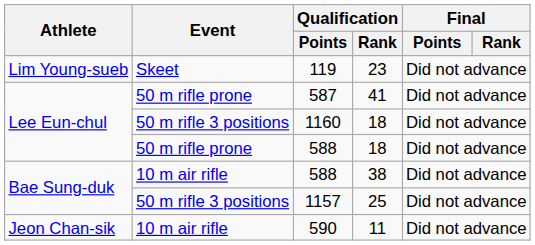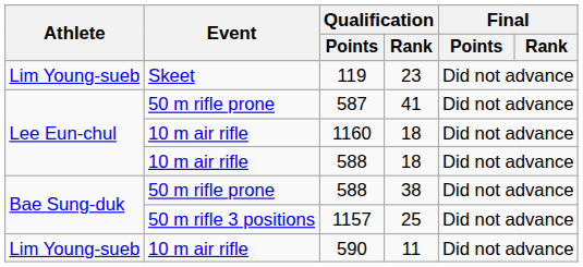1160 | Event: 50 m rifle 3 positions -> 10 m air rifle
588 / 18 | Event: 50 m rifle prone -> 10 m air rifle
588 / 38 | Event: 10 m air rifle -> 50 m rifle prone
590 | Athlete: Jeon Chan-sik -> Lim Young-sueb
